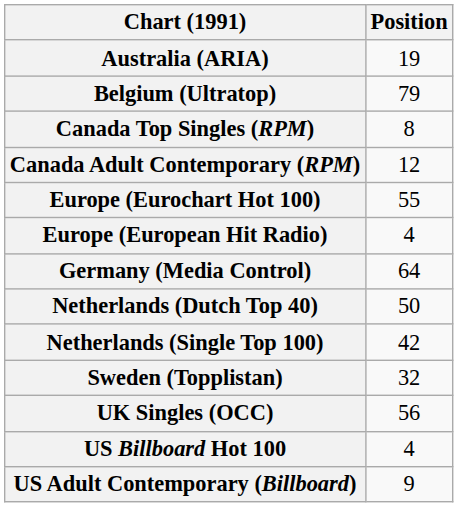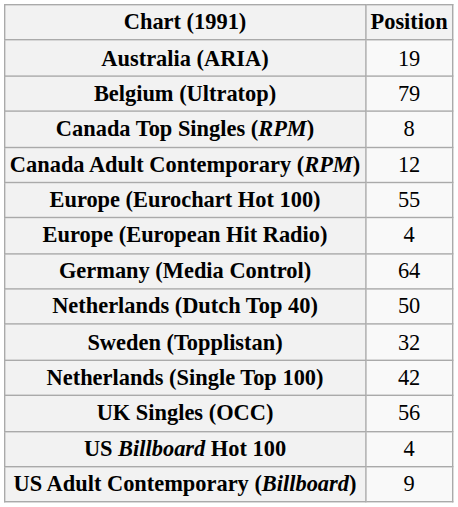rows swapped: Netherlands (Single Top 100) <-> Sweden (Topplistan)
